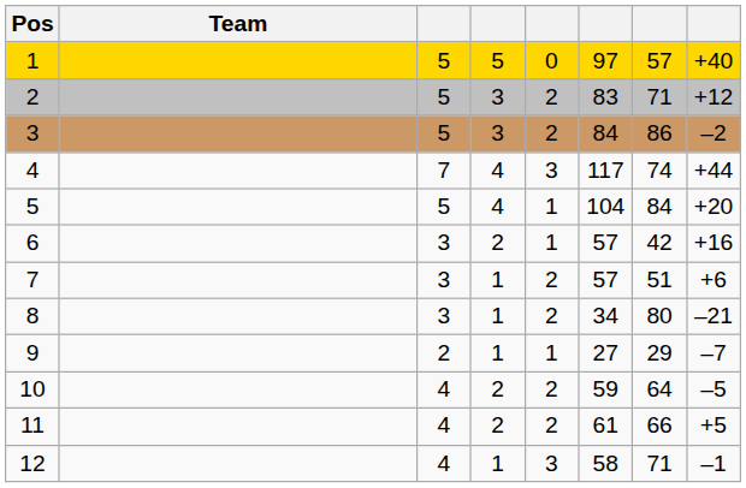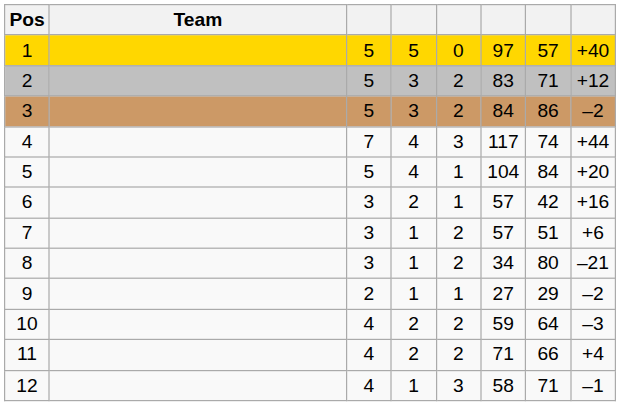9 | column 8: –7 -> –2
10 | column 8: –5 -> –3
11 | column 6: 61 -> 71
11 | column 8: +5 -> +4
